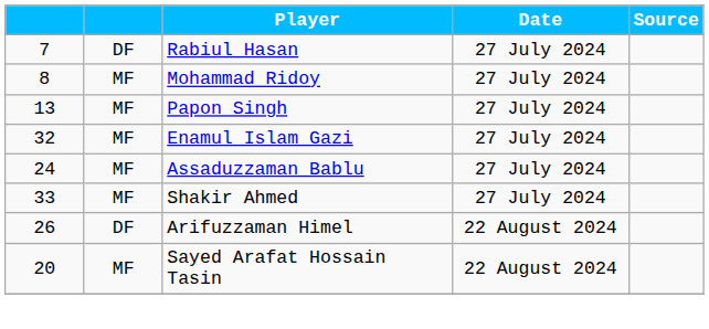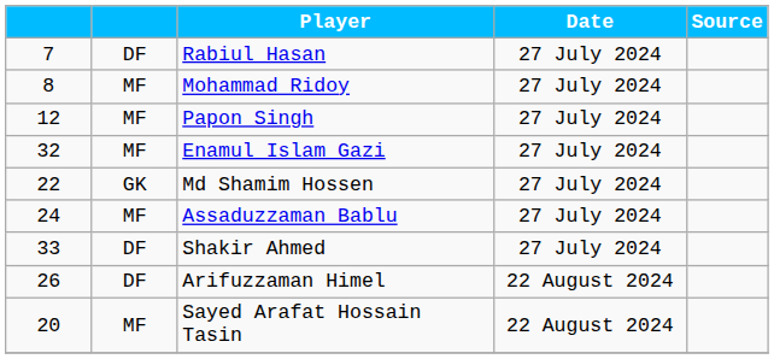Papon Singh | column 1: 13 -> 12
+ row: 22 | GK | Md Shamim Hossen | 27 July 2024
Shakir Ahmed | column 2: MF -> DF
